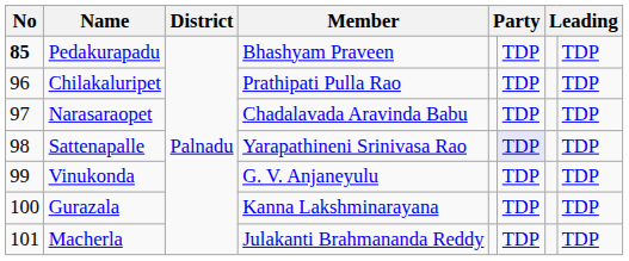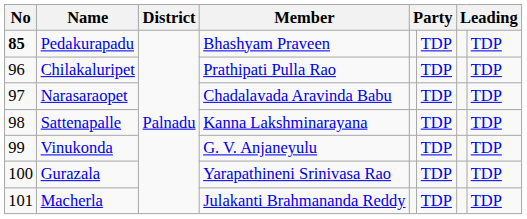Sattenapalle | Member: Yarapathineni Srinivasa Rao -> Kanna Lakshminarayana
Sattenapalle | column 6: lavender background -> no background
Gurazala | Member: Kanna Lakshminarayana -> Yarapathineni Srinivasa Rao
